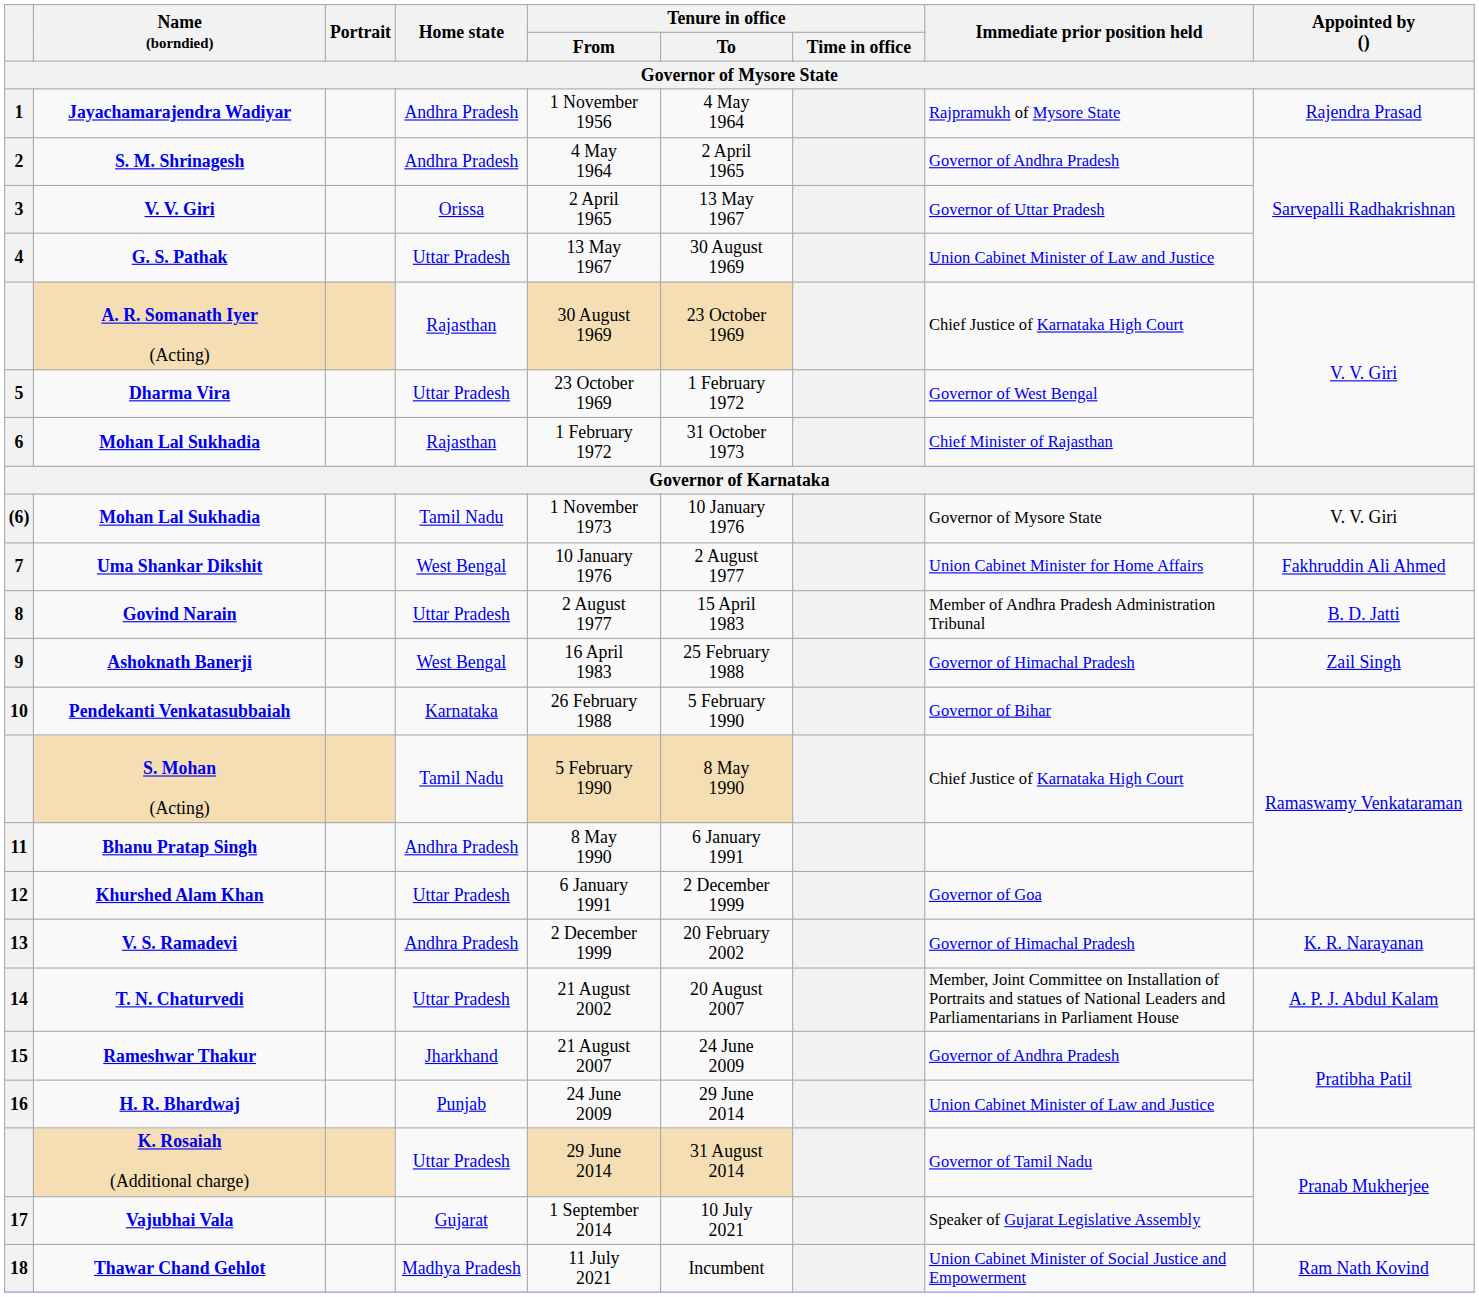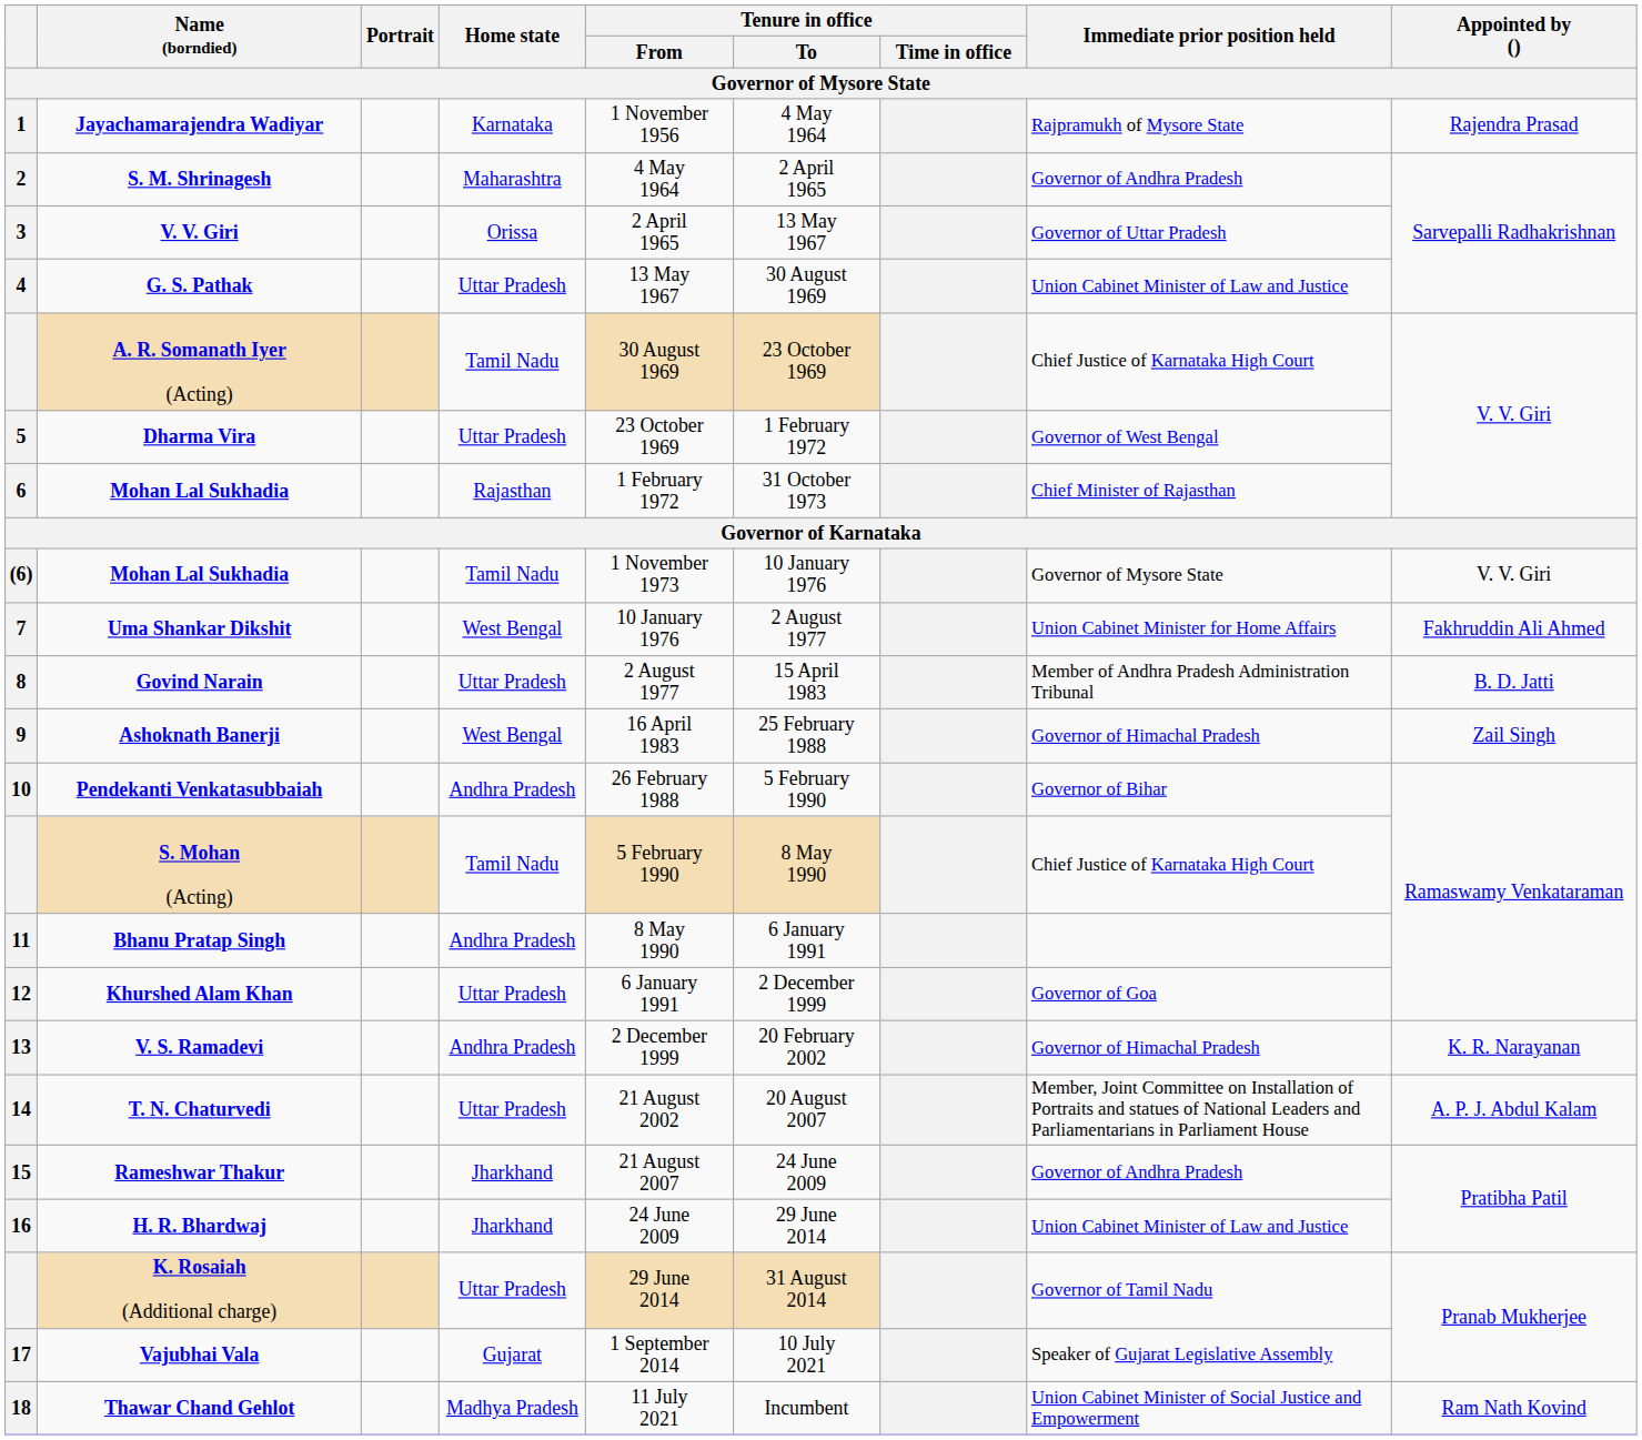Jayachamarajendra Wadiyar | Home state: Andhra Pradesh -> Karnataka
S. M. Shrinagesh | Home state: Andhra Pradesh -> Maharashtra
A. R. Somanath Iyer (Acting) | Home state: Rajasthan -> Tamil Nadu
Pendekanti Venkatasubbaiah | Home state: Karnataka -> Andhra Pradesh
H. R. Bhardwaj | Home state: Punjab -> Jharkhand
